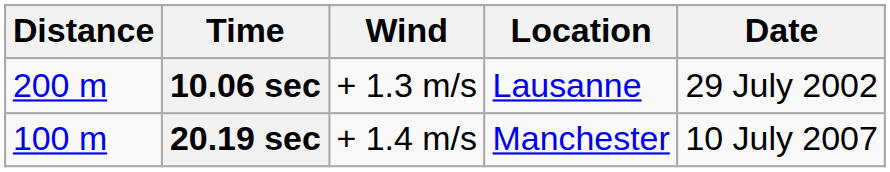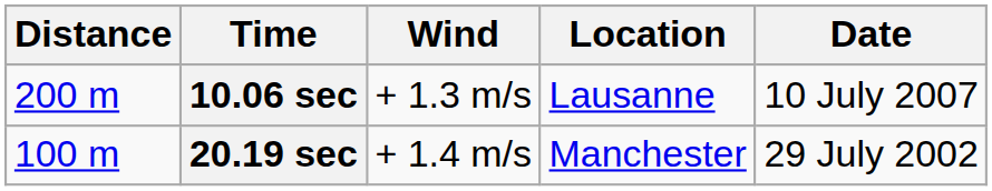10.06 sec | Date: 29 July 2002 -> 10 July 2007
20.19 sec | Date: 10 July 2007 -> 29 July 2002
